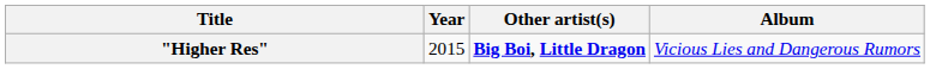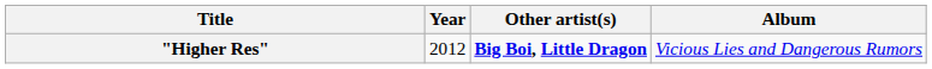"Higher Res" | Year: 2015 -> 2012
